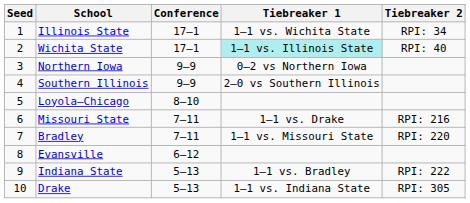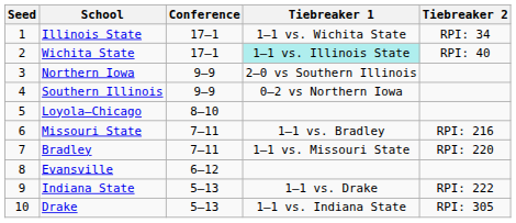Northern Iowa | Tiebreaker 1: 0–2 vs Northern Iowa -> 2–0 vs Southern Illinois
Southern Illinois | Tiebreaker 1: 2–0 vs Southern Illinois -> 0–2 vs Northern Iowa
Missouri State | Tiebreaker 1: 1–1 vs. Drake -> 1–1 vs. Bradley
Indiana State | Tiebreaker 1: 1–1 vs. Bradley -> 1–1 vs. Drake
